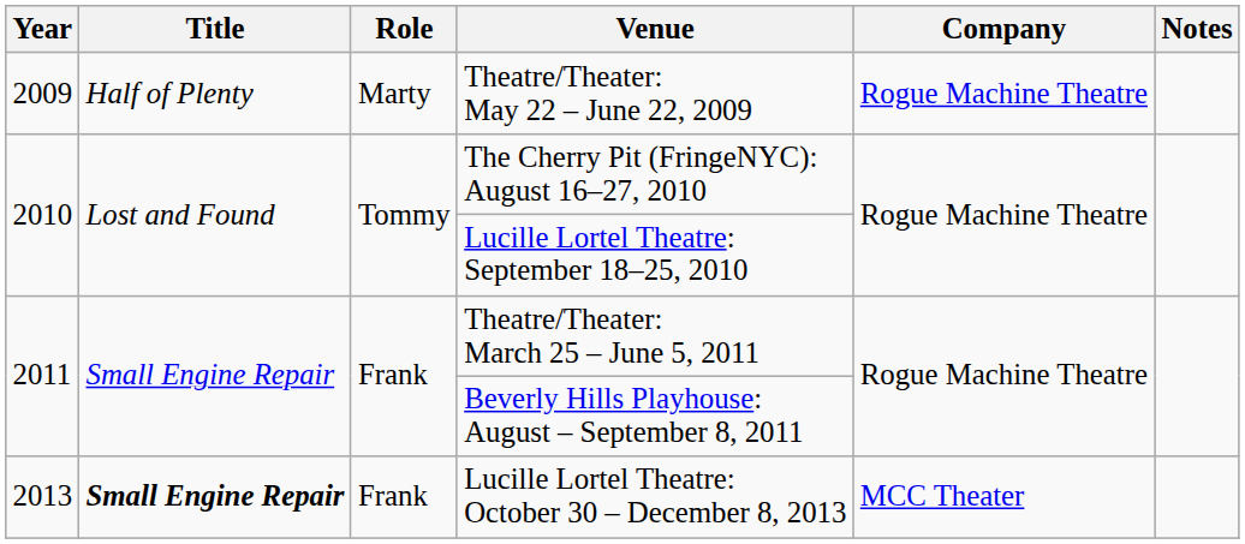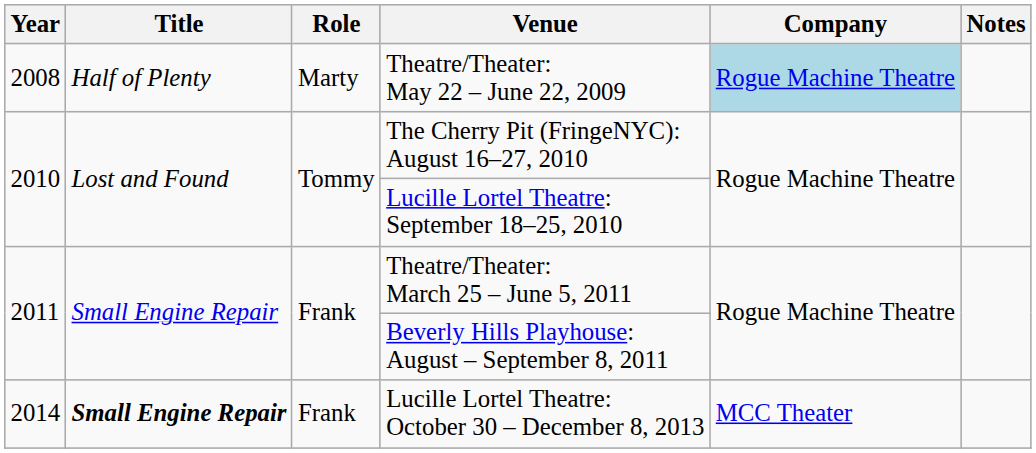Theatre/Theater: May 22 – June 22, 2009 | Year: 2009 -> 2008
Theatre/Theater: May 22 – June 22, 2009 | Company: no background -> lightblue background
Lucille Lortel Theatre: October 30 – December 8, 2013 | Year: 2013 -> 2014
